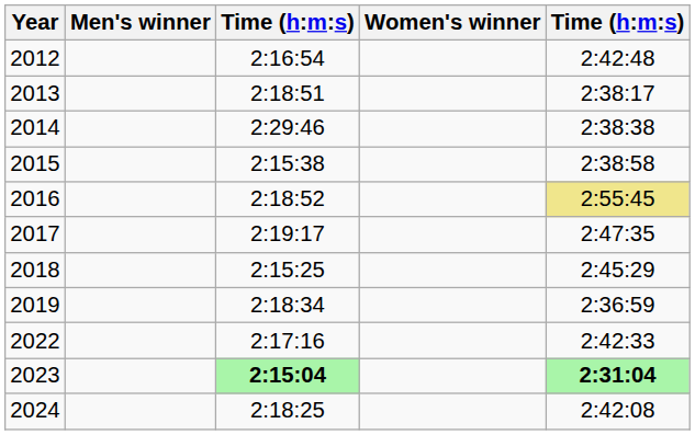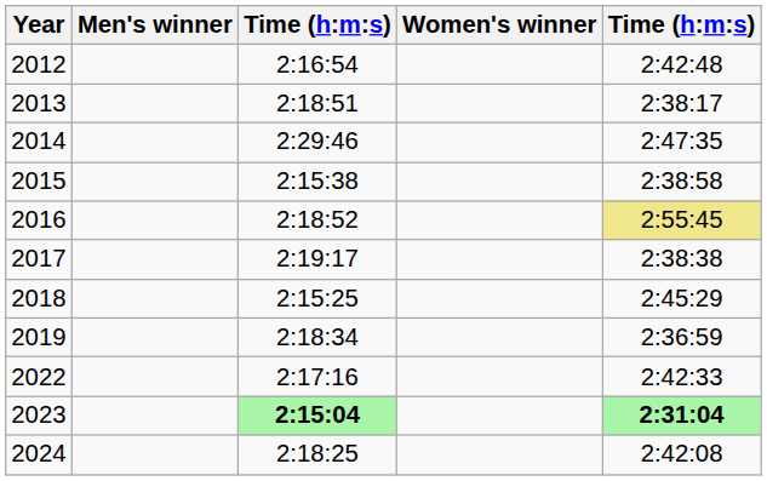2014 | column 5: 2:38:38 -> 2:47:35
2017 | column 5: 2:47:35 -> 2:38:38
